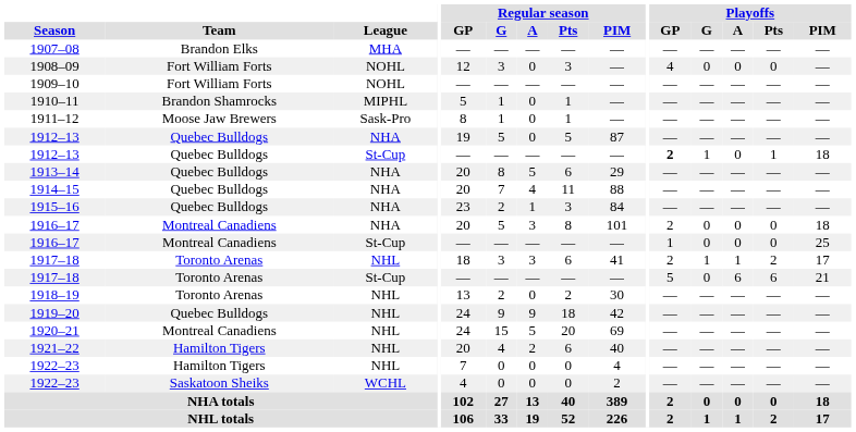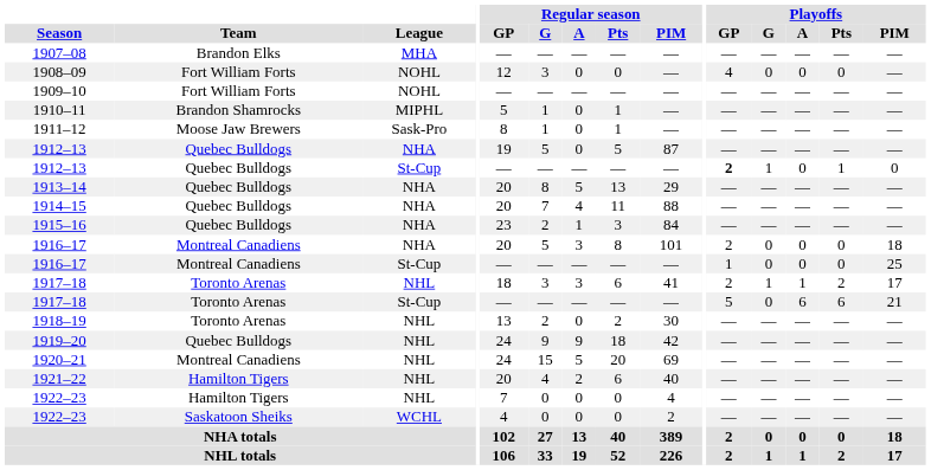1908–09 | Regular season / Pts: 3 -> 0
1912–13 / St-Cup | Playoffs / PIM: 18 -> 0
1913–14 | Regular season / Pts: 6 -> 13
